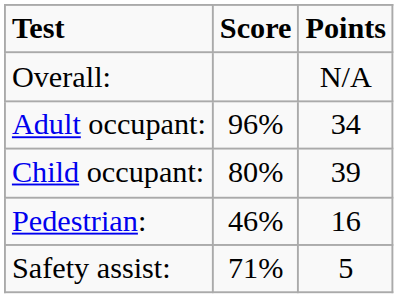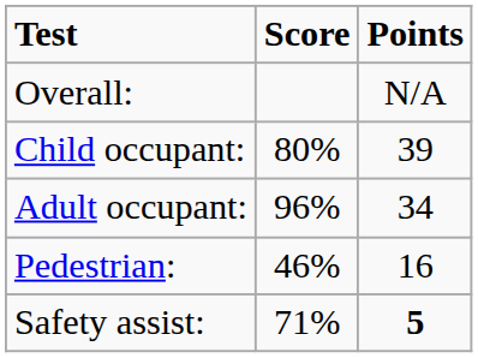rows swapped: Adult occupant: <-> Child occupant:
Safety assist: | Points: normal -> bold
